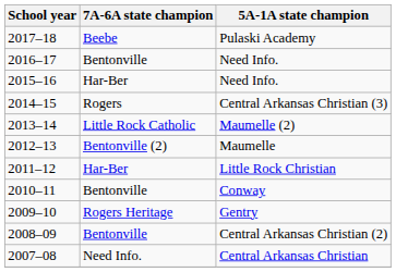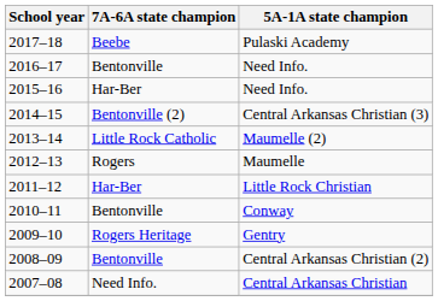Central Arkansas Christian (3) | 7A-6A state champion: Rogers -> Bentonville (2)
Maumelle | 7A-6A state champion: Bentonville (2) -> Rogers
